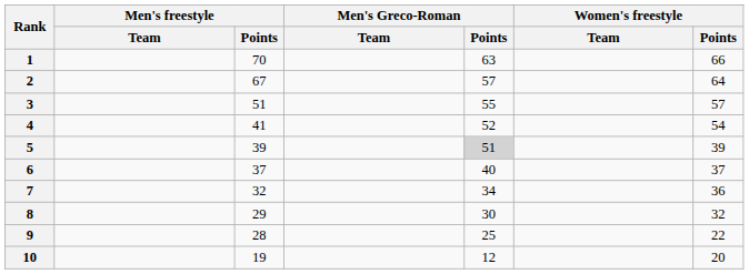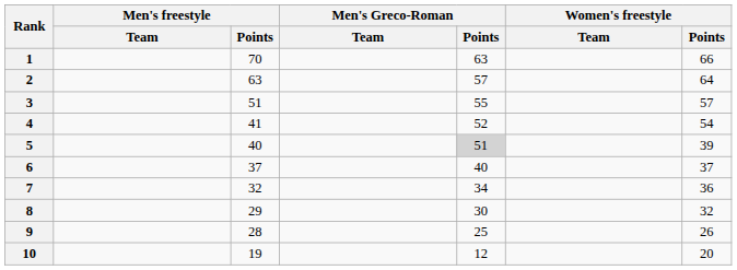2 | Men's freestyle / Points: 67 -> 63
5 | Men's freestyle / Points: 39 -> 40
9 | Women's freestyle / Points: 22 -> 26
